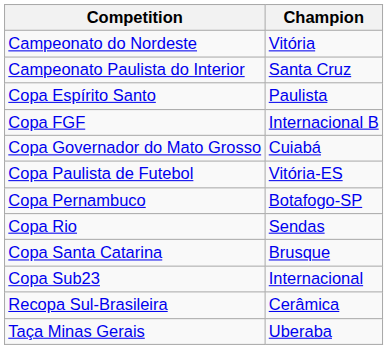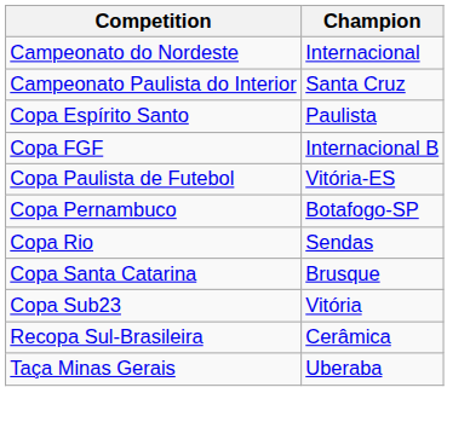Campeonato do Nordeste | Champion: Vitória -> Internacional
- row: Copa Governador do Mato Grosso | Cuiabá
Copa Sub23 | Champion: Internacional -> Vitória
